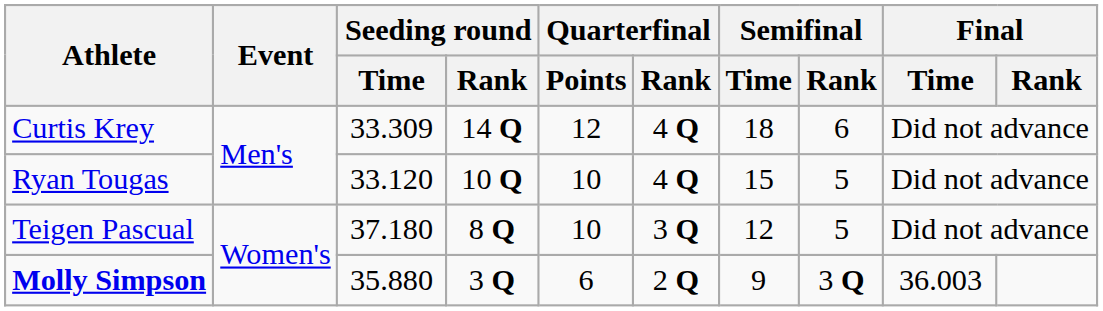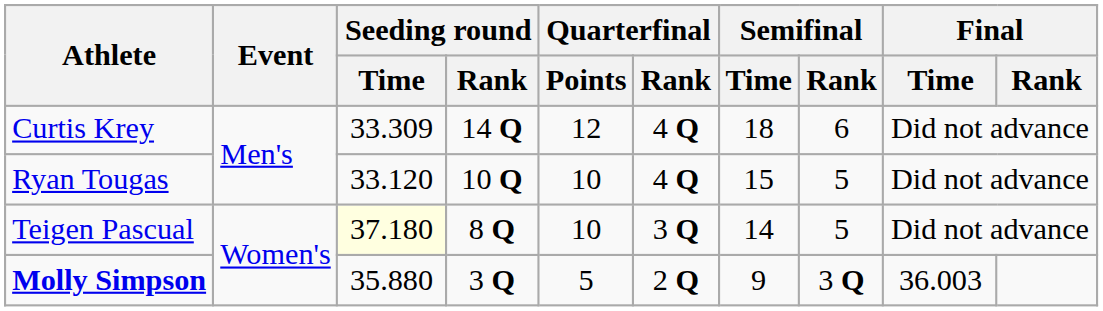Teigen Pascual | Seeding round / Time: no background -> lightyellow background
Teigen Pascual | Semifinal / Time: 12 -> 14
Molly Simpson | Quarterfinal / Points: 6 -> 5
